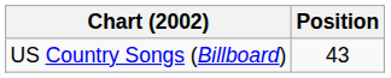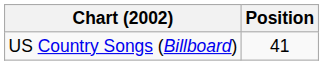US Country Songs (Billboard) | Position: 43 -> 41
